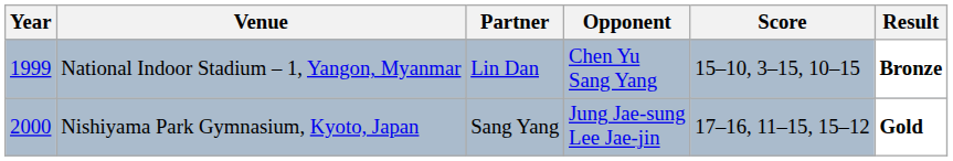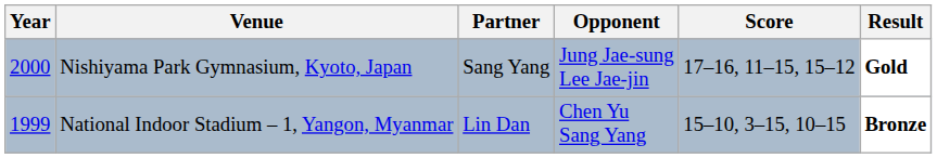rows swapped: National Indoor Stadium – 1, Yangon, Myanmar <-> Nishiyama Park Gymnasium, Kyoto, Japan
